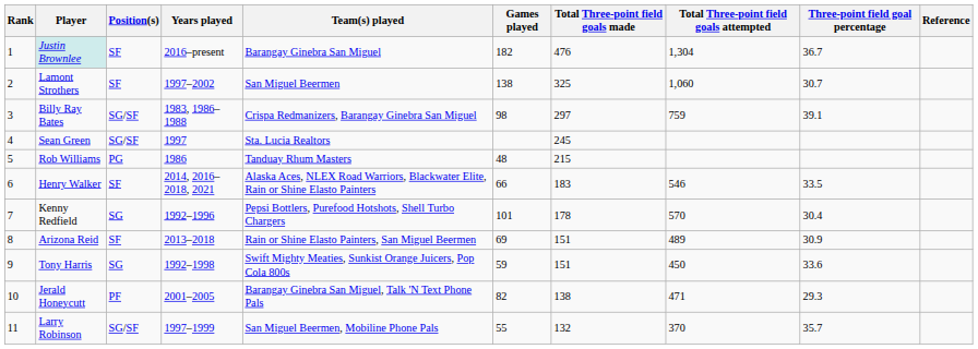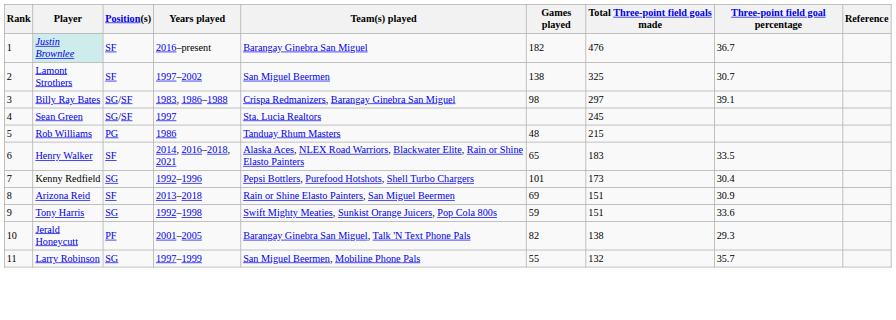- column: Total Three-point field goals attempted | 1,304 | 1,060 | 759 | 546 | 570 | 489 | 450 | 471 | 370
Henry Walker | Games played: 66 -> 65
Kenny Redfield | Total Three-point field goals made: 178 -> 173
Larry Robinson | Position(s): SG/SF -> SG
